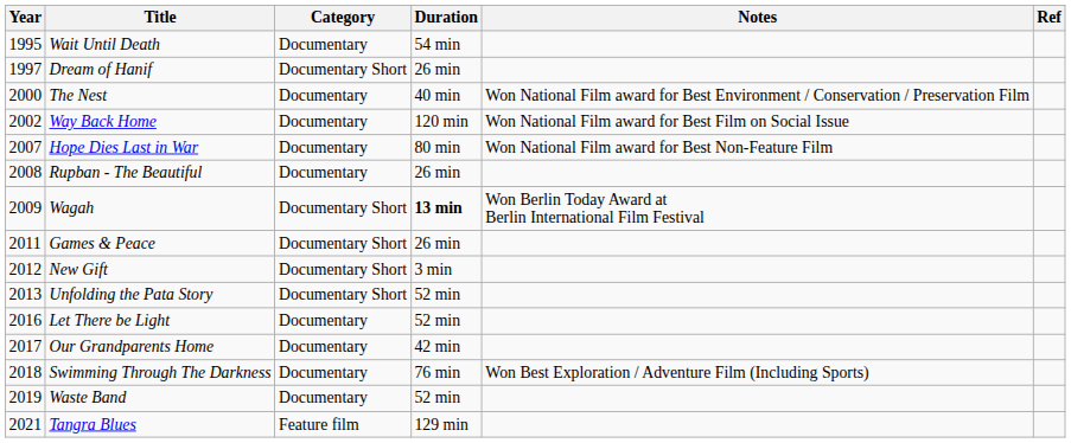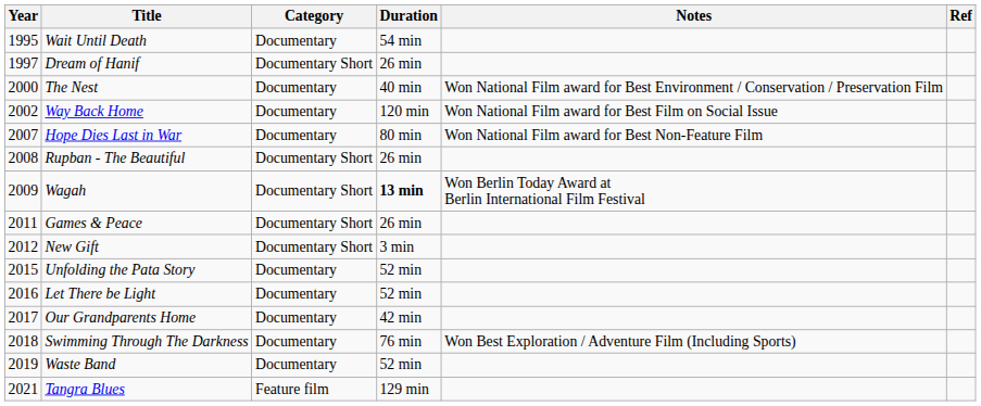Rupban - The Beautiful | Category: Documentary -> Documentary Short
Unfolding the Pata Story | Year: 2013 -> 2015
Unfolding the Pata Story | Category: Documentary Short -> Documentary
